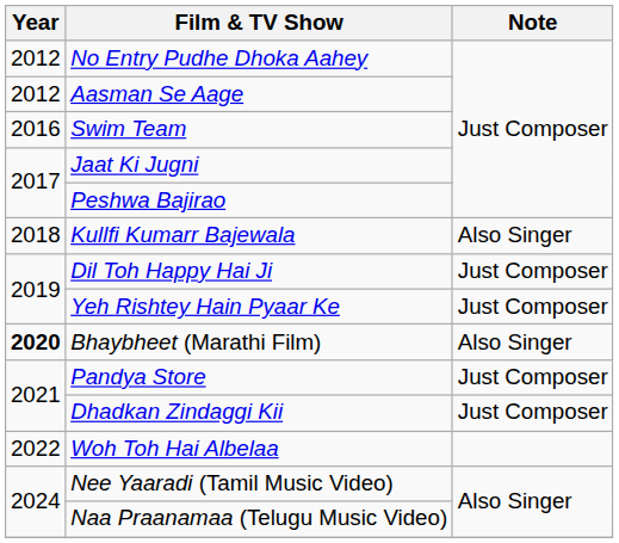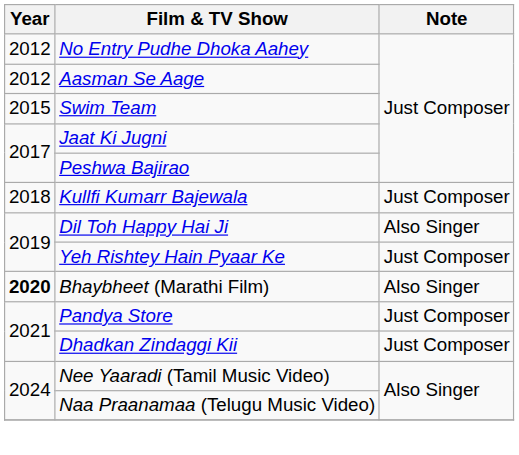Swim Team | Year: 2016 -> 2015
Kullfi Kumarr Bajewala | Note: Also Singer -> Just Composer
Dil Toh Happy Hai Ji | Note: Just Composer -> Also Singer
- row: 2022 | Woh Toh Hai Albelaa
